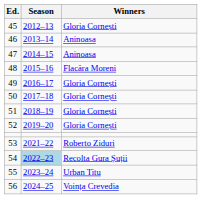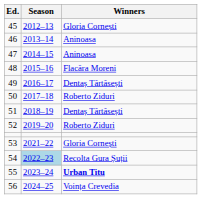49 | Winners: Gloria Cornești -> Dentaș Tărtăsești
50 | Winners: Gloria Cornești -> Roberto Ziduri
51 | Winners: Gloria Cornești -> Dentaș Tărtăsești
52 | Winners: Gloria Cornești -> Roberto Ziduri
53 | Winners: Roberto Ziduri -> Gloria Cornești
55 | Winners: normal -> bold
